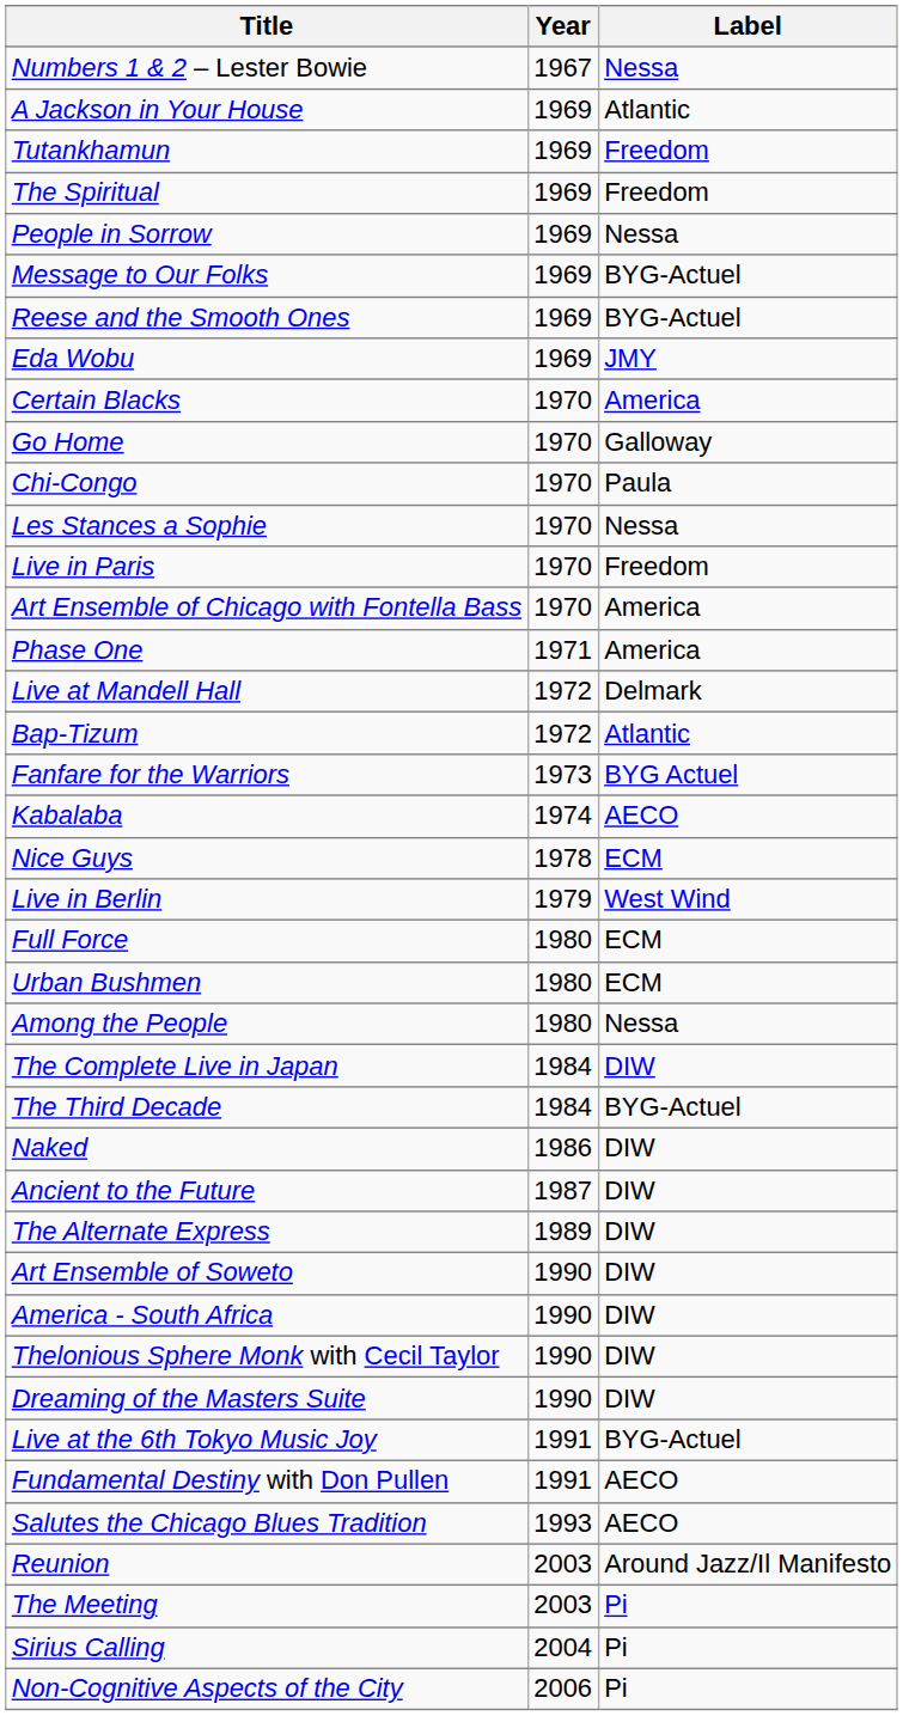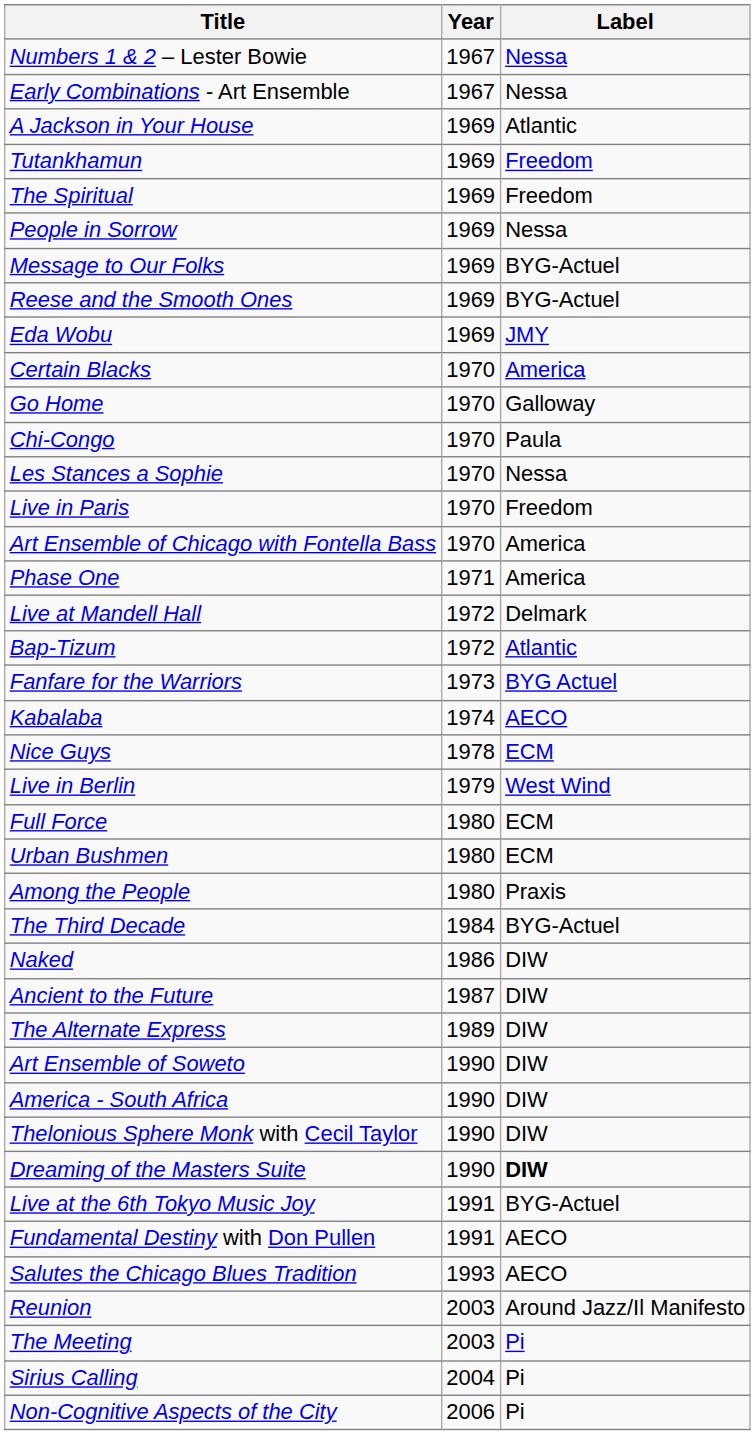+ row: Early Combinations - Art Ensemble | 1967 | Nessa
Among the People | Label: Nessa -> Praxis
- row: The Complete Live in Japan | 1984 | DIW
Dreaming of the Masters Suite | Label: normal -> bold
